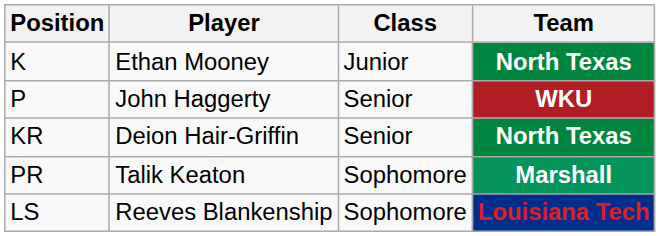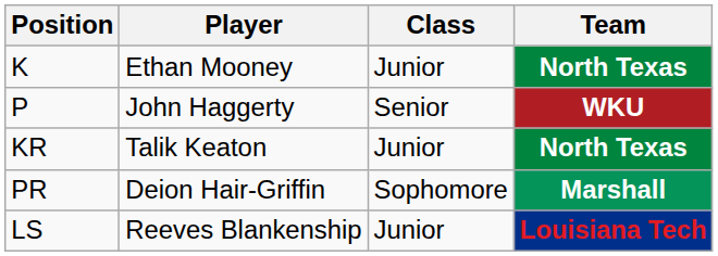KR | Player: Deion Hair-Griffin -> Talik Keaton
KR | Class: Senior -> Junior
PR | Player: Talik Keaton -> Deion Hair-Griffin
LS | Class: Sophomore -> Junior
